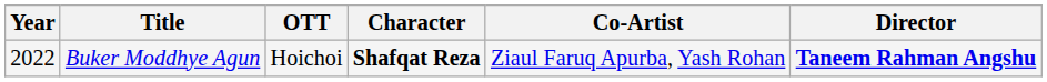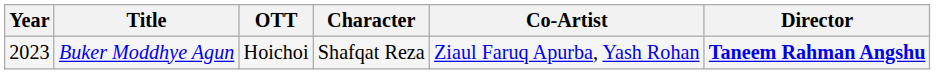Buker Moddhye Agun | Year: 2022 -> 2023
Buker Moddhye Agun | Character: bold -> normal
